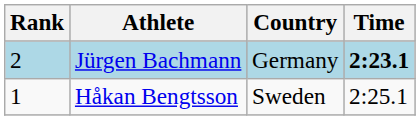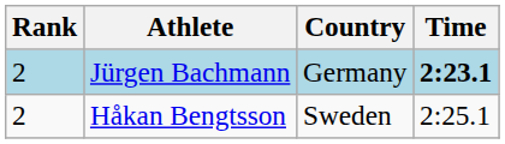Håkan Bengtsson | Rank: 1 -> 2
